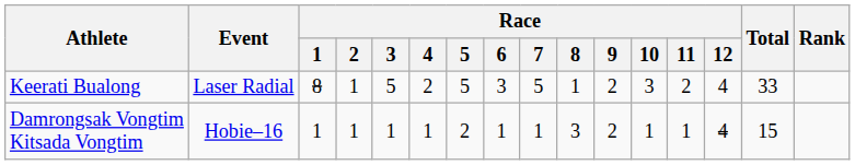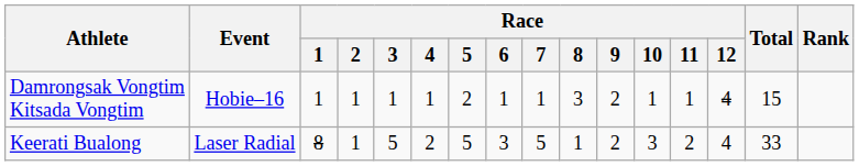rows swapped: Keerati Bualong <-> Damrongsak Vongtim Kitsada Vongtim
